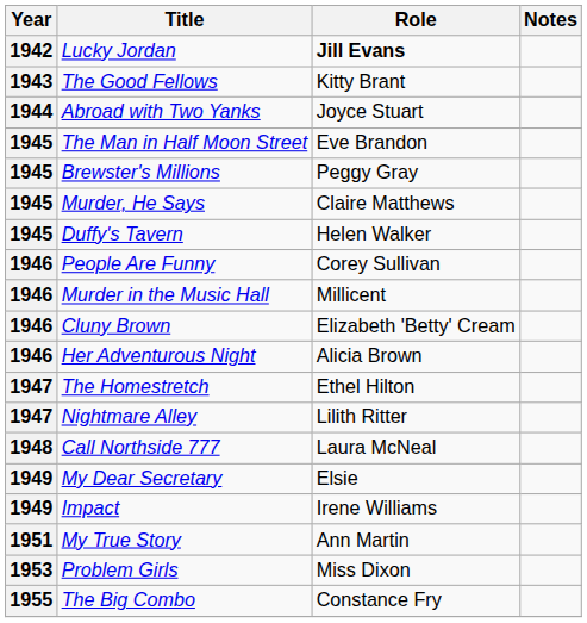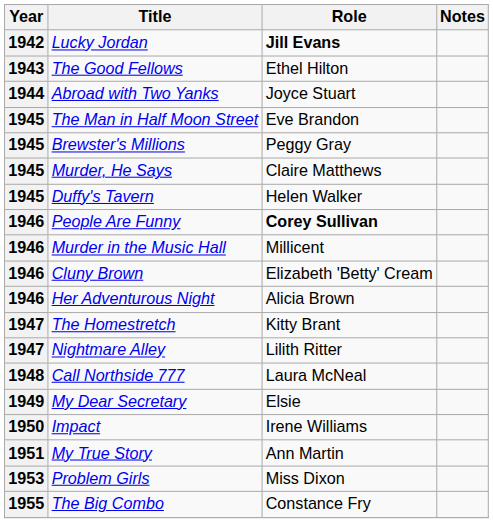The Good Fellows | Role: Kitty Brant -> Ethel Hilton
People Are Funny | Role: normal -> bold
The Homestretch | Role: Ethel Hilton -> Kitty Brant
Impact | Year: 1949 -> 1950
